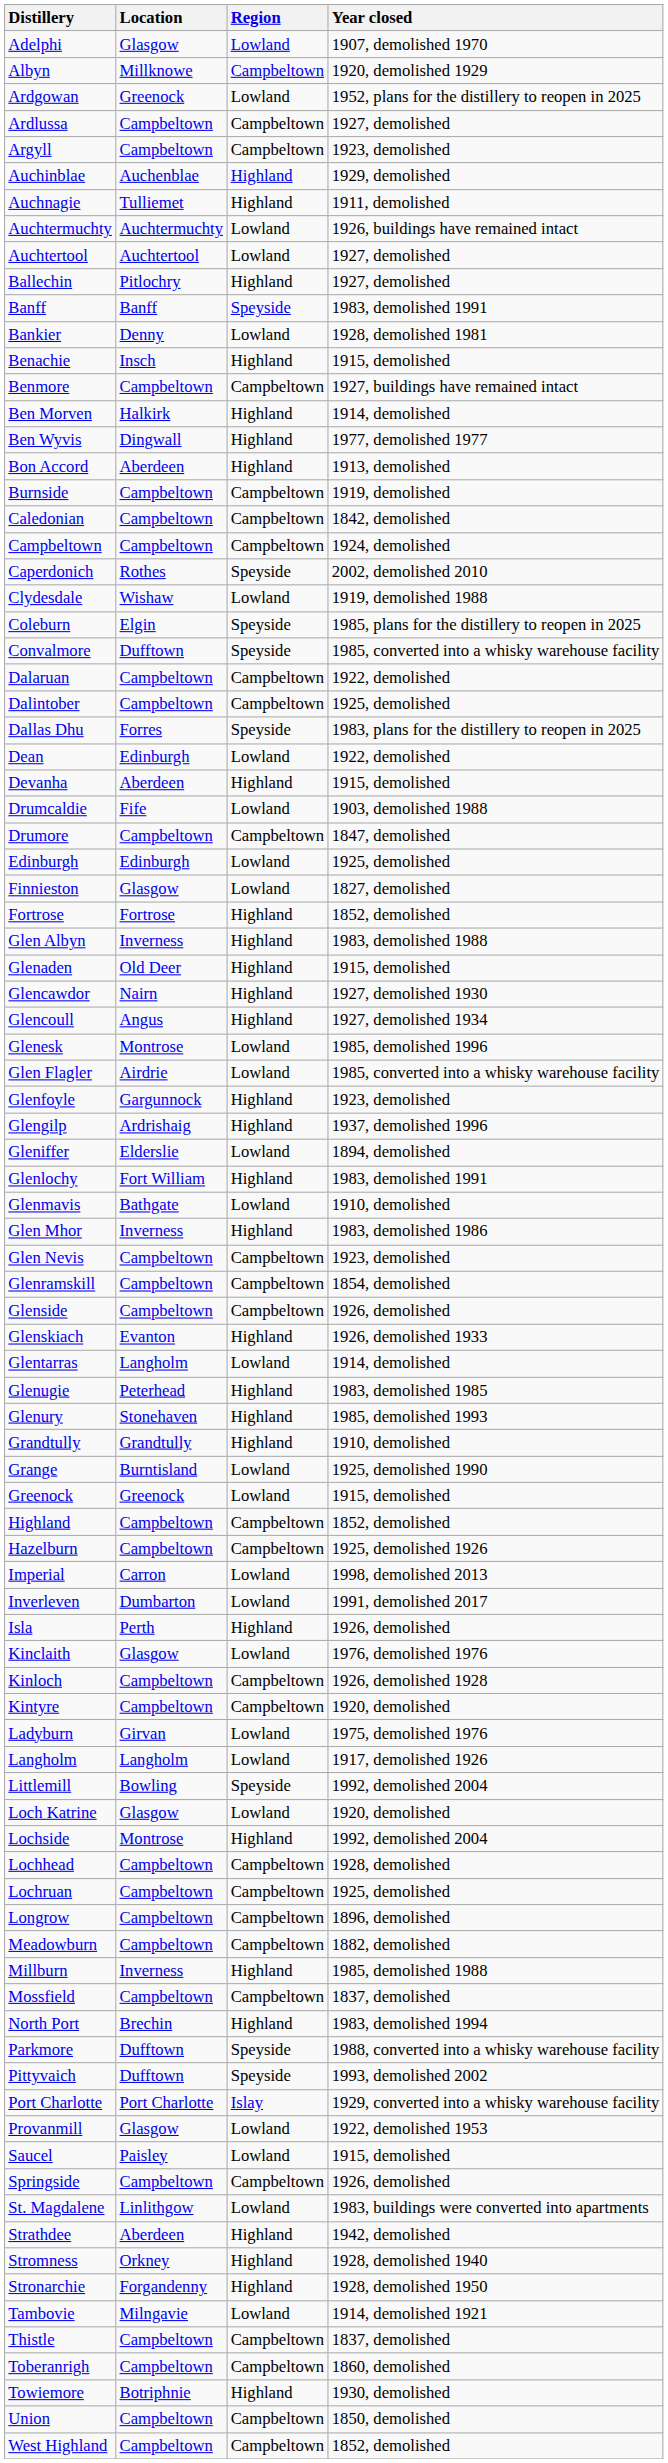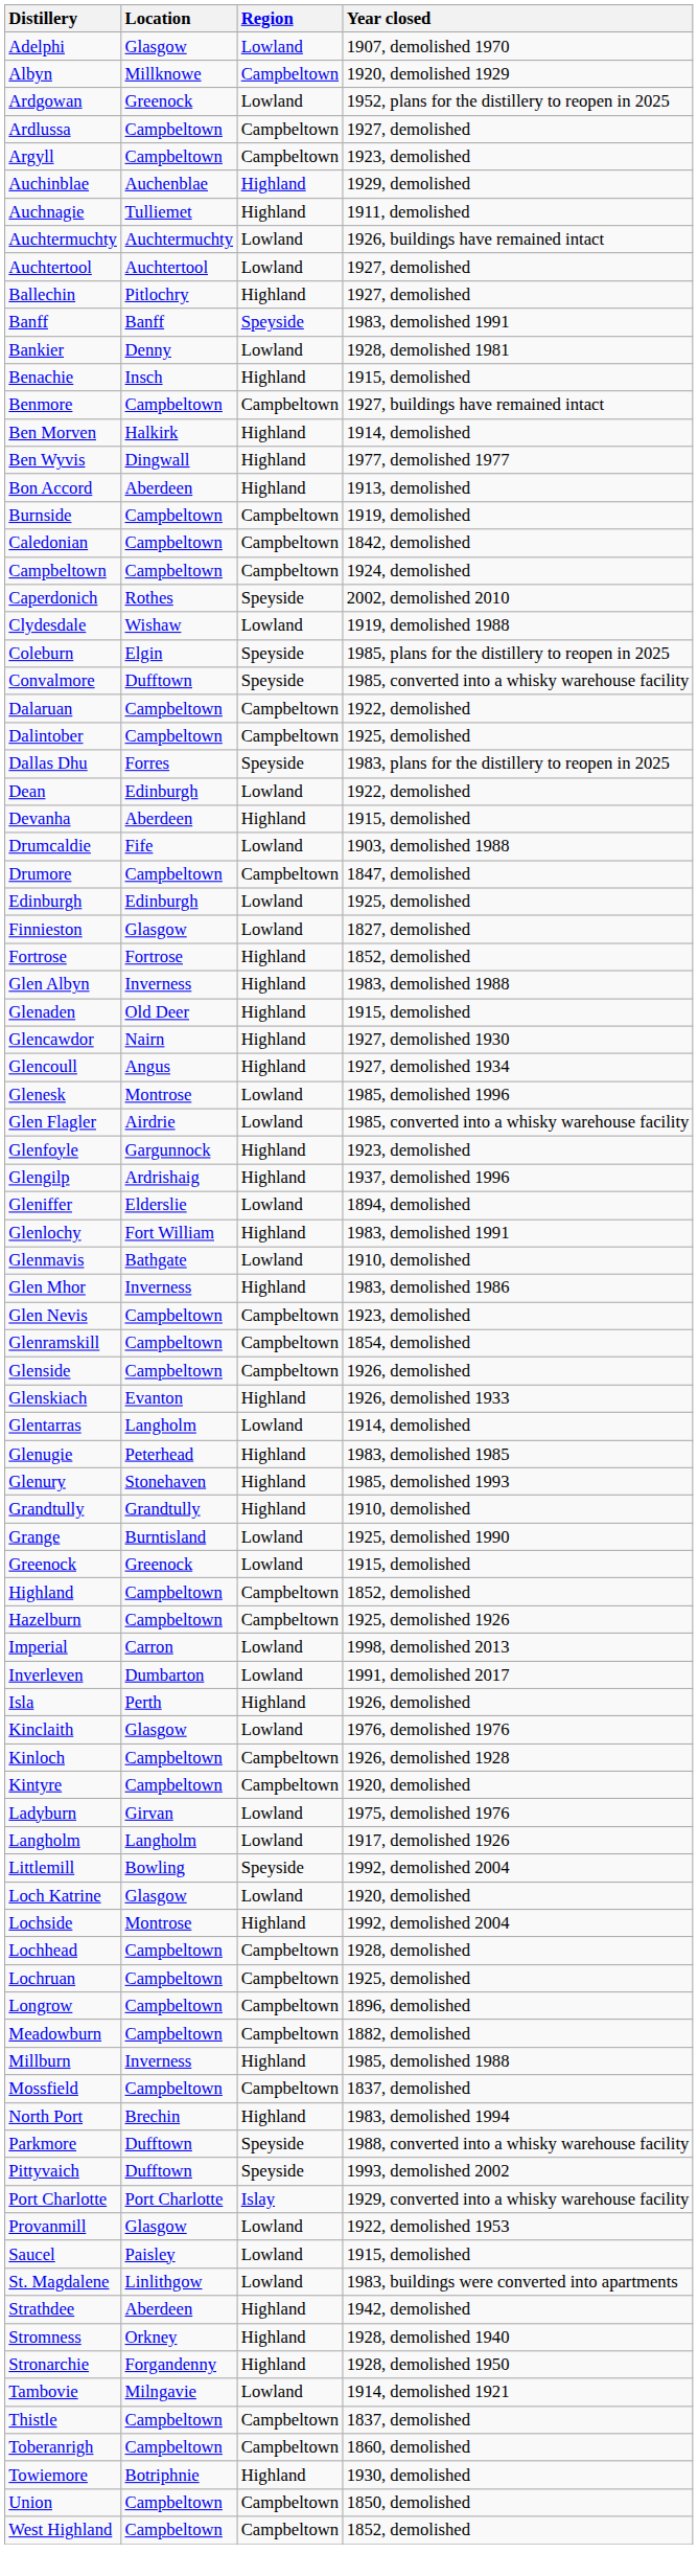- row: Springside | Campbeltown | Campbeltown | 1926, demolished
